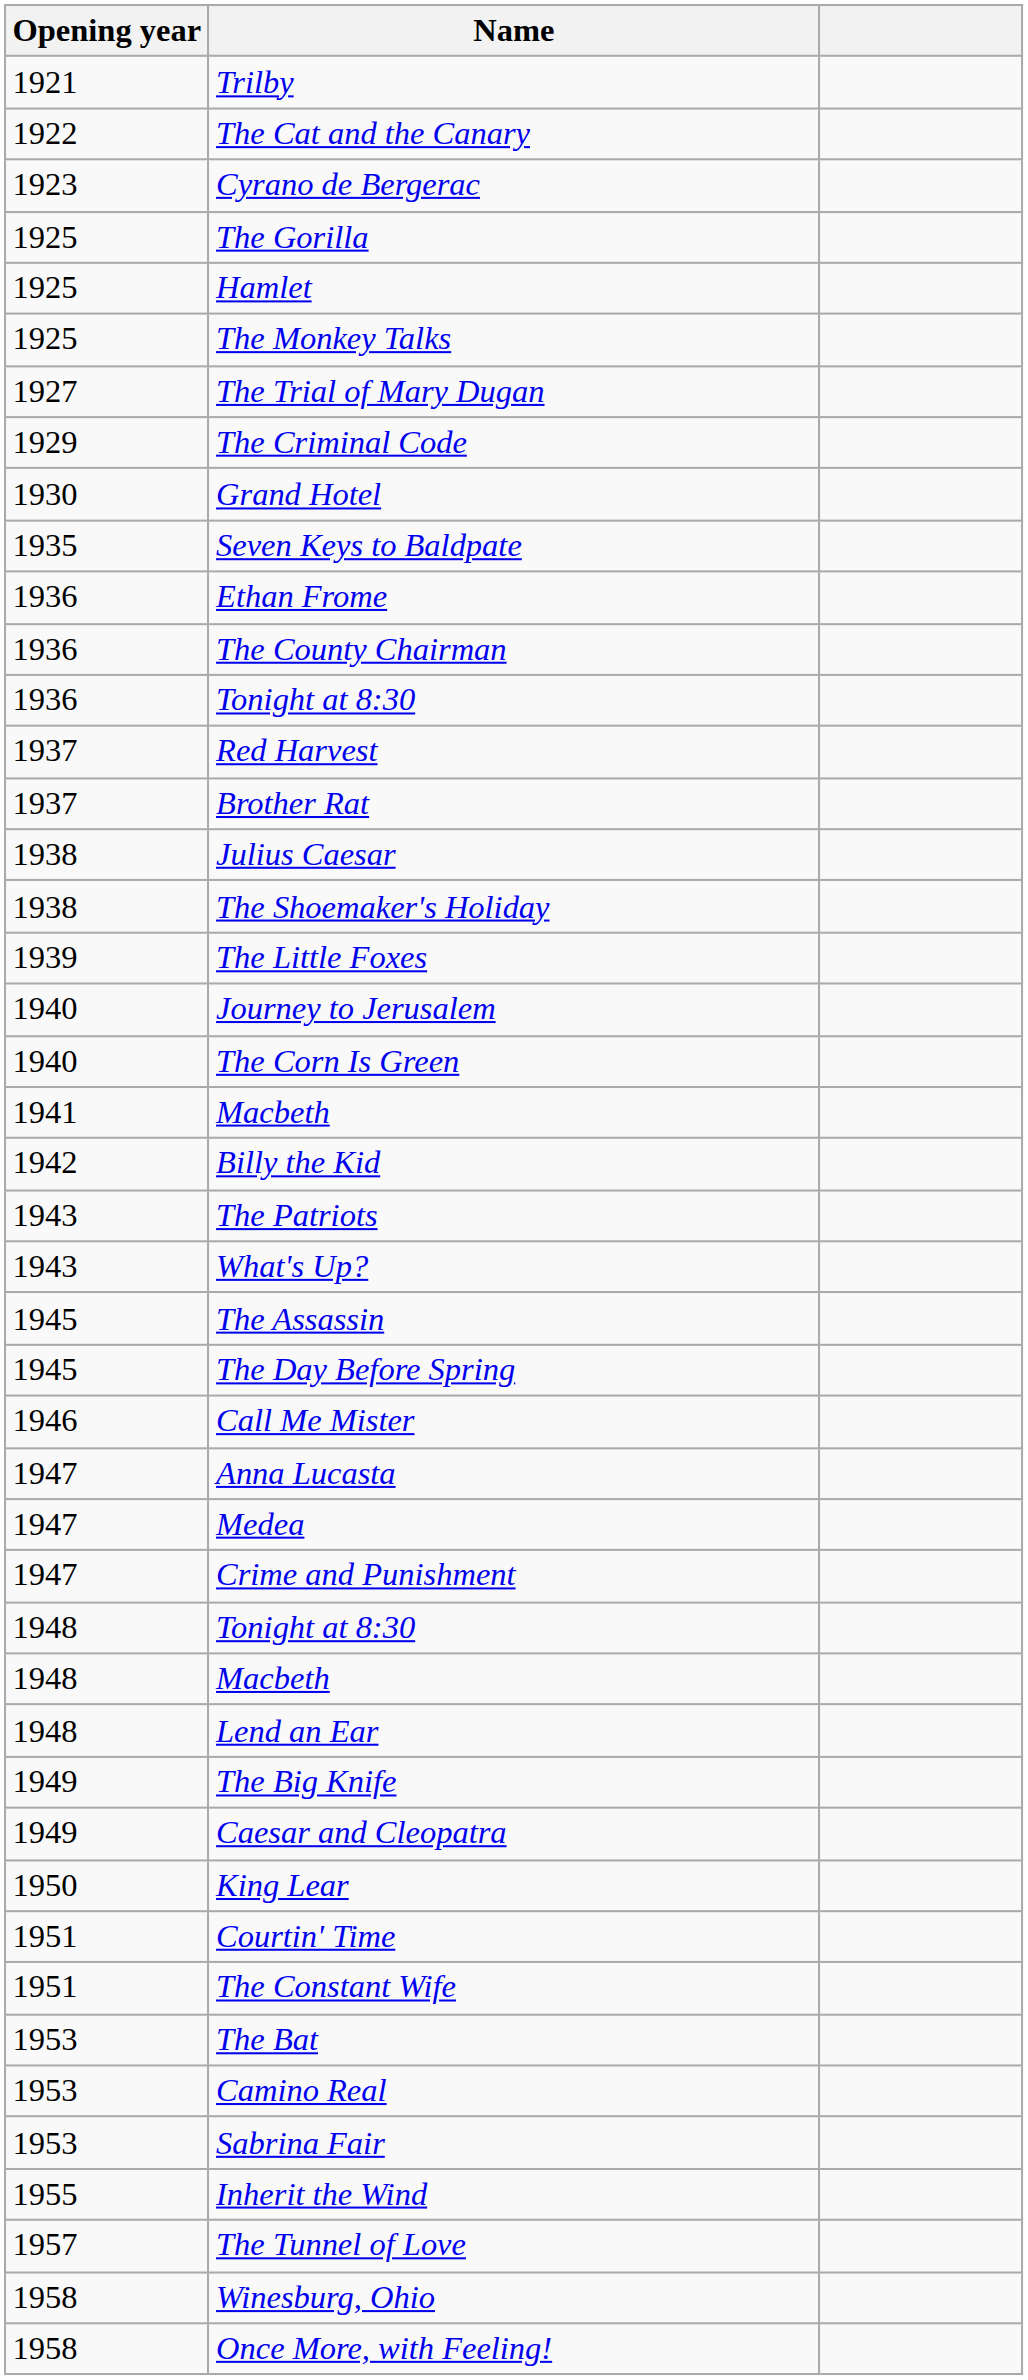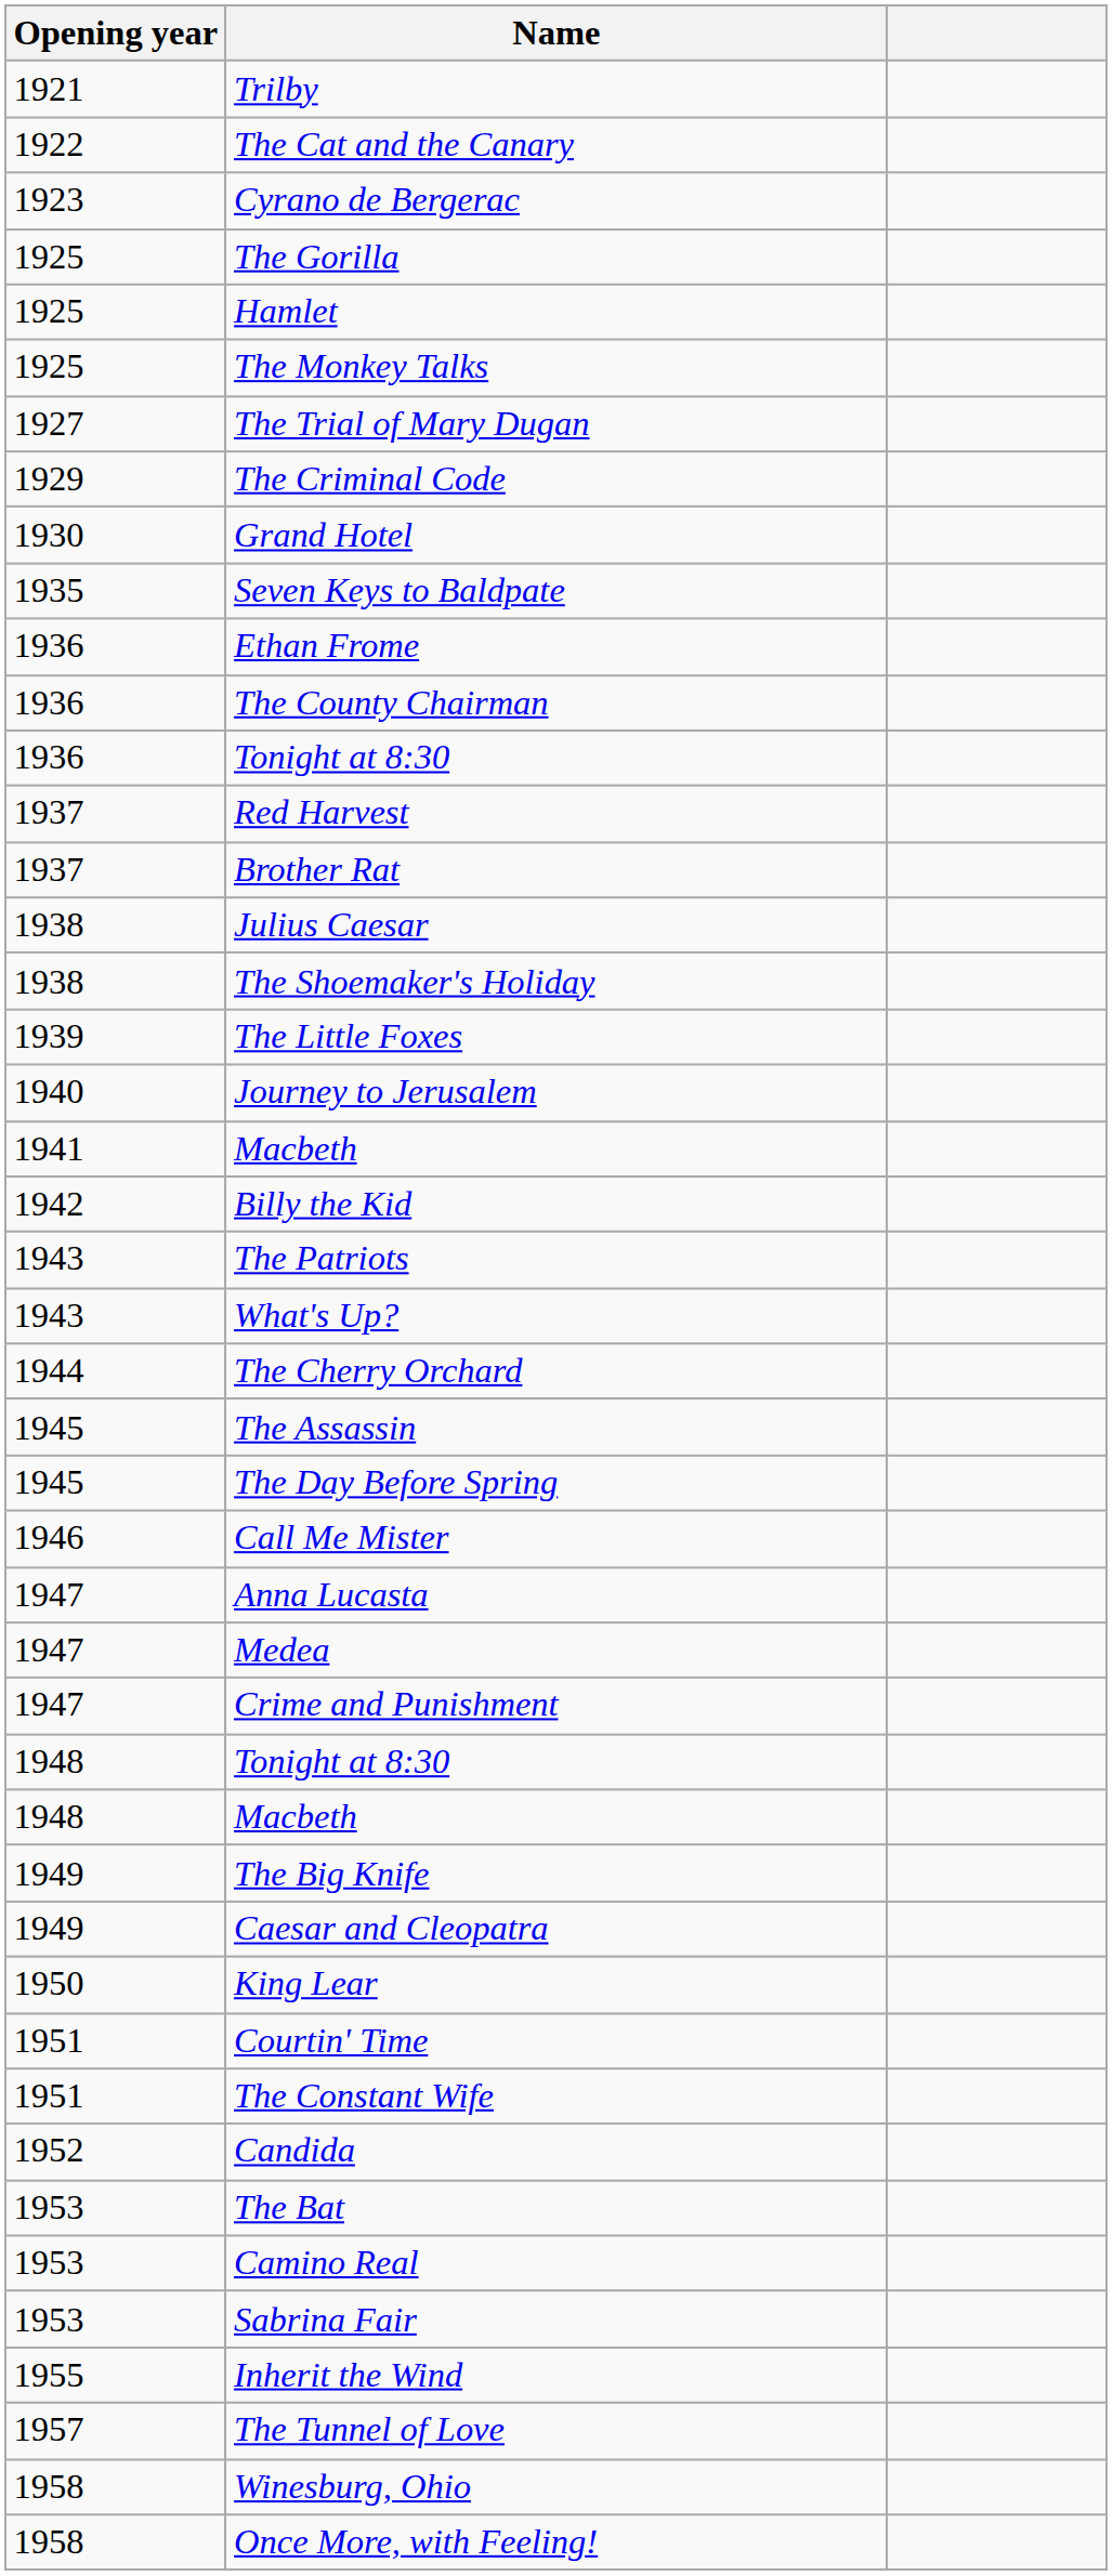- row: 1940 | The Corn Is Green
+ row: 1944 | The Cherry Orchard
- row: 1948 | Lend an Ear
+ row: 1952 | Candida
